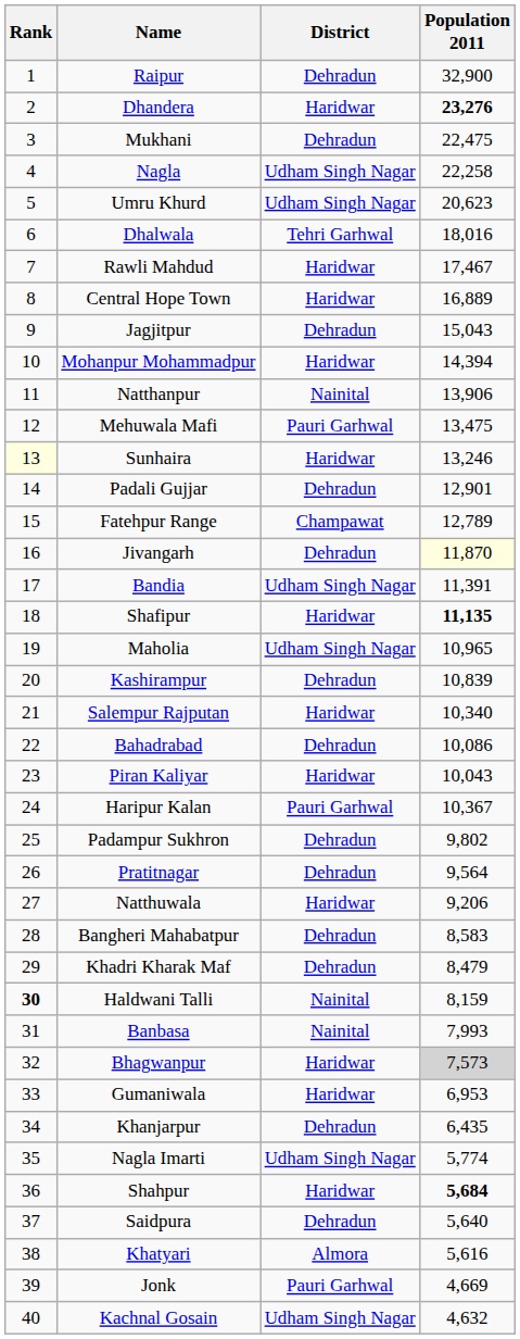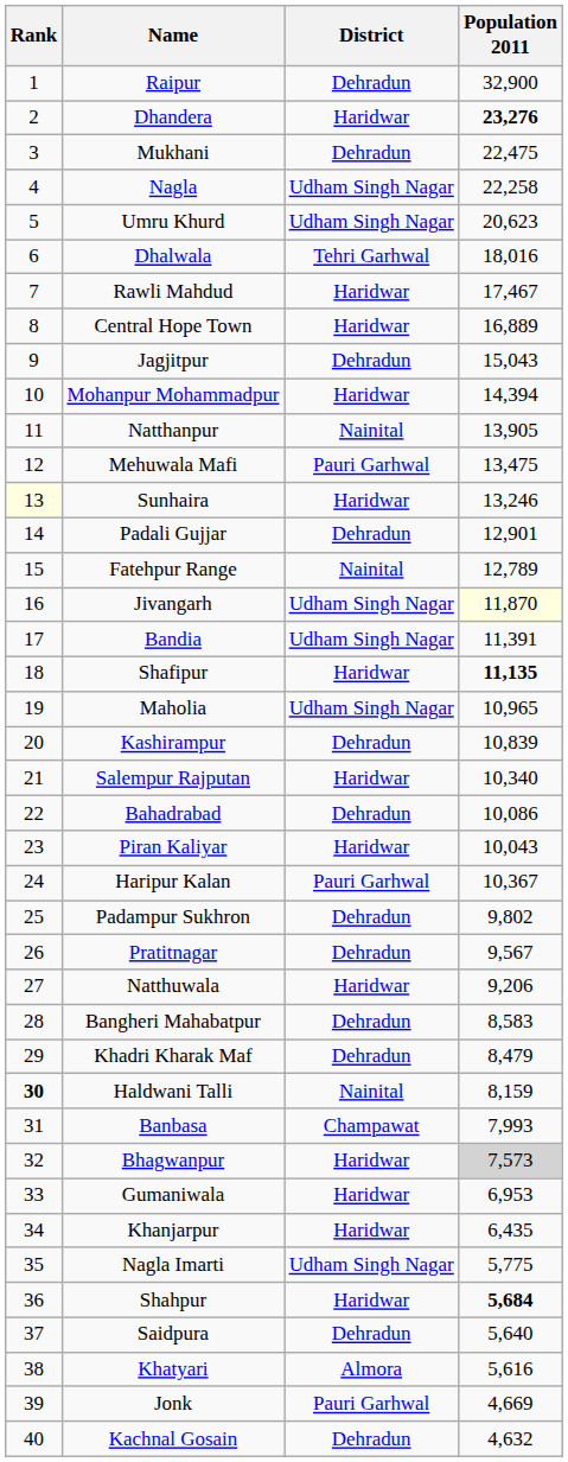Natthanpur | Population 2011: 13,906 -> 13,905
Fatehpur Range | District: Champawat -> Nainital
Jivangarh | District: Dehradun -> Udham Singh Nagar
Pratitnagar | Population 2011: 9,564 -> 9,567
Banbasa | District: Nainital -> Champawat
Khanjarpur | District: Dehradun -> Haridwar
Nagla Imarti | Population 2011: 5,774 -> 5,775
Kachnal Gosain | District: Udham Singh Nagar -> Dehradun
